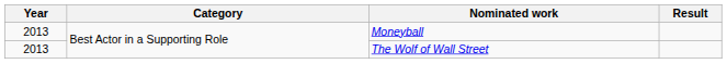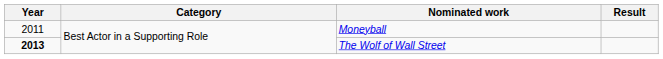Moneyball | Year: 2013 -> 2011
The Wolf of Wall Street | Year: normal -> bold
